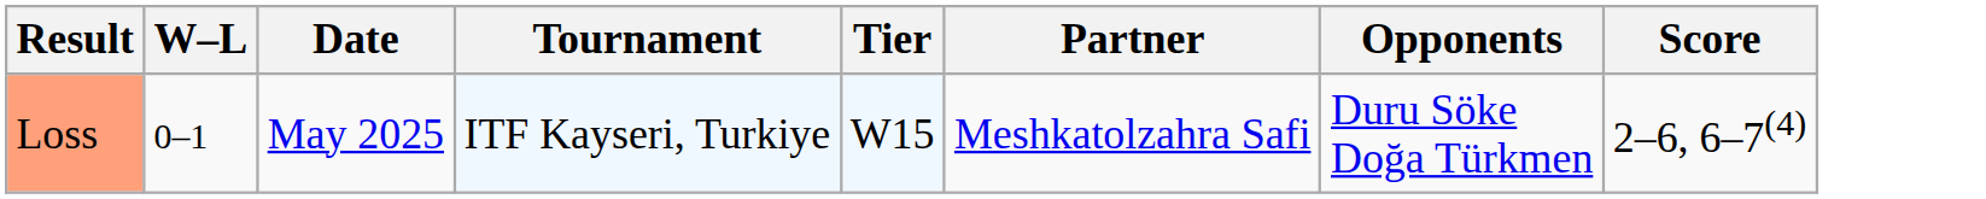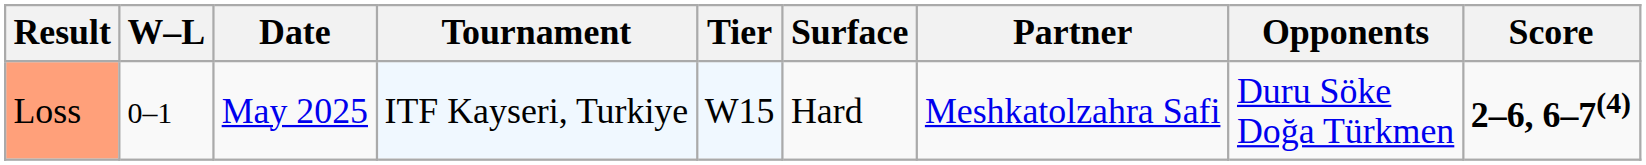+ column: Surface | Hard
Loss | Score: normal -> bold
